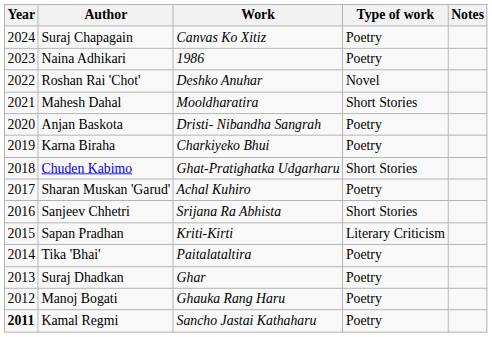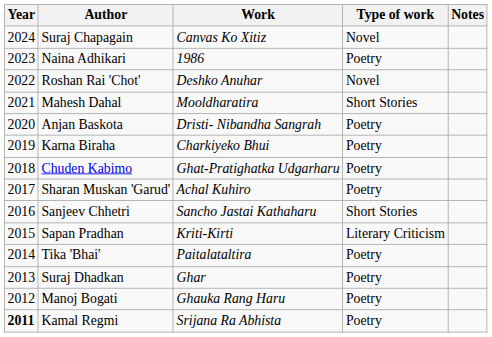Suraj Chapagain | Type of work: Poetry -> Novel
Chuden Kabimo | Type of work: Short Stories -> Poetry
Sanjeev Chhetri | Work: Srijana Ra Abhista -> Sancho Jastai Kathaharu
Kamal Regmi | Work: Sancho Jastai Kathaharu -> Srijana Ra Abhista
